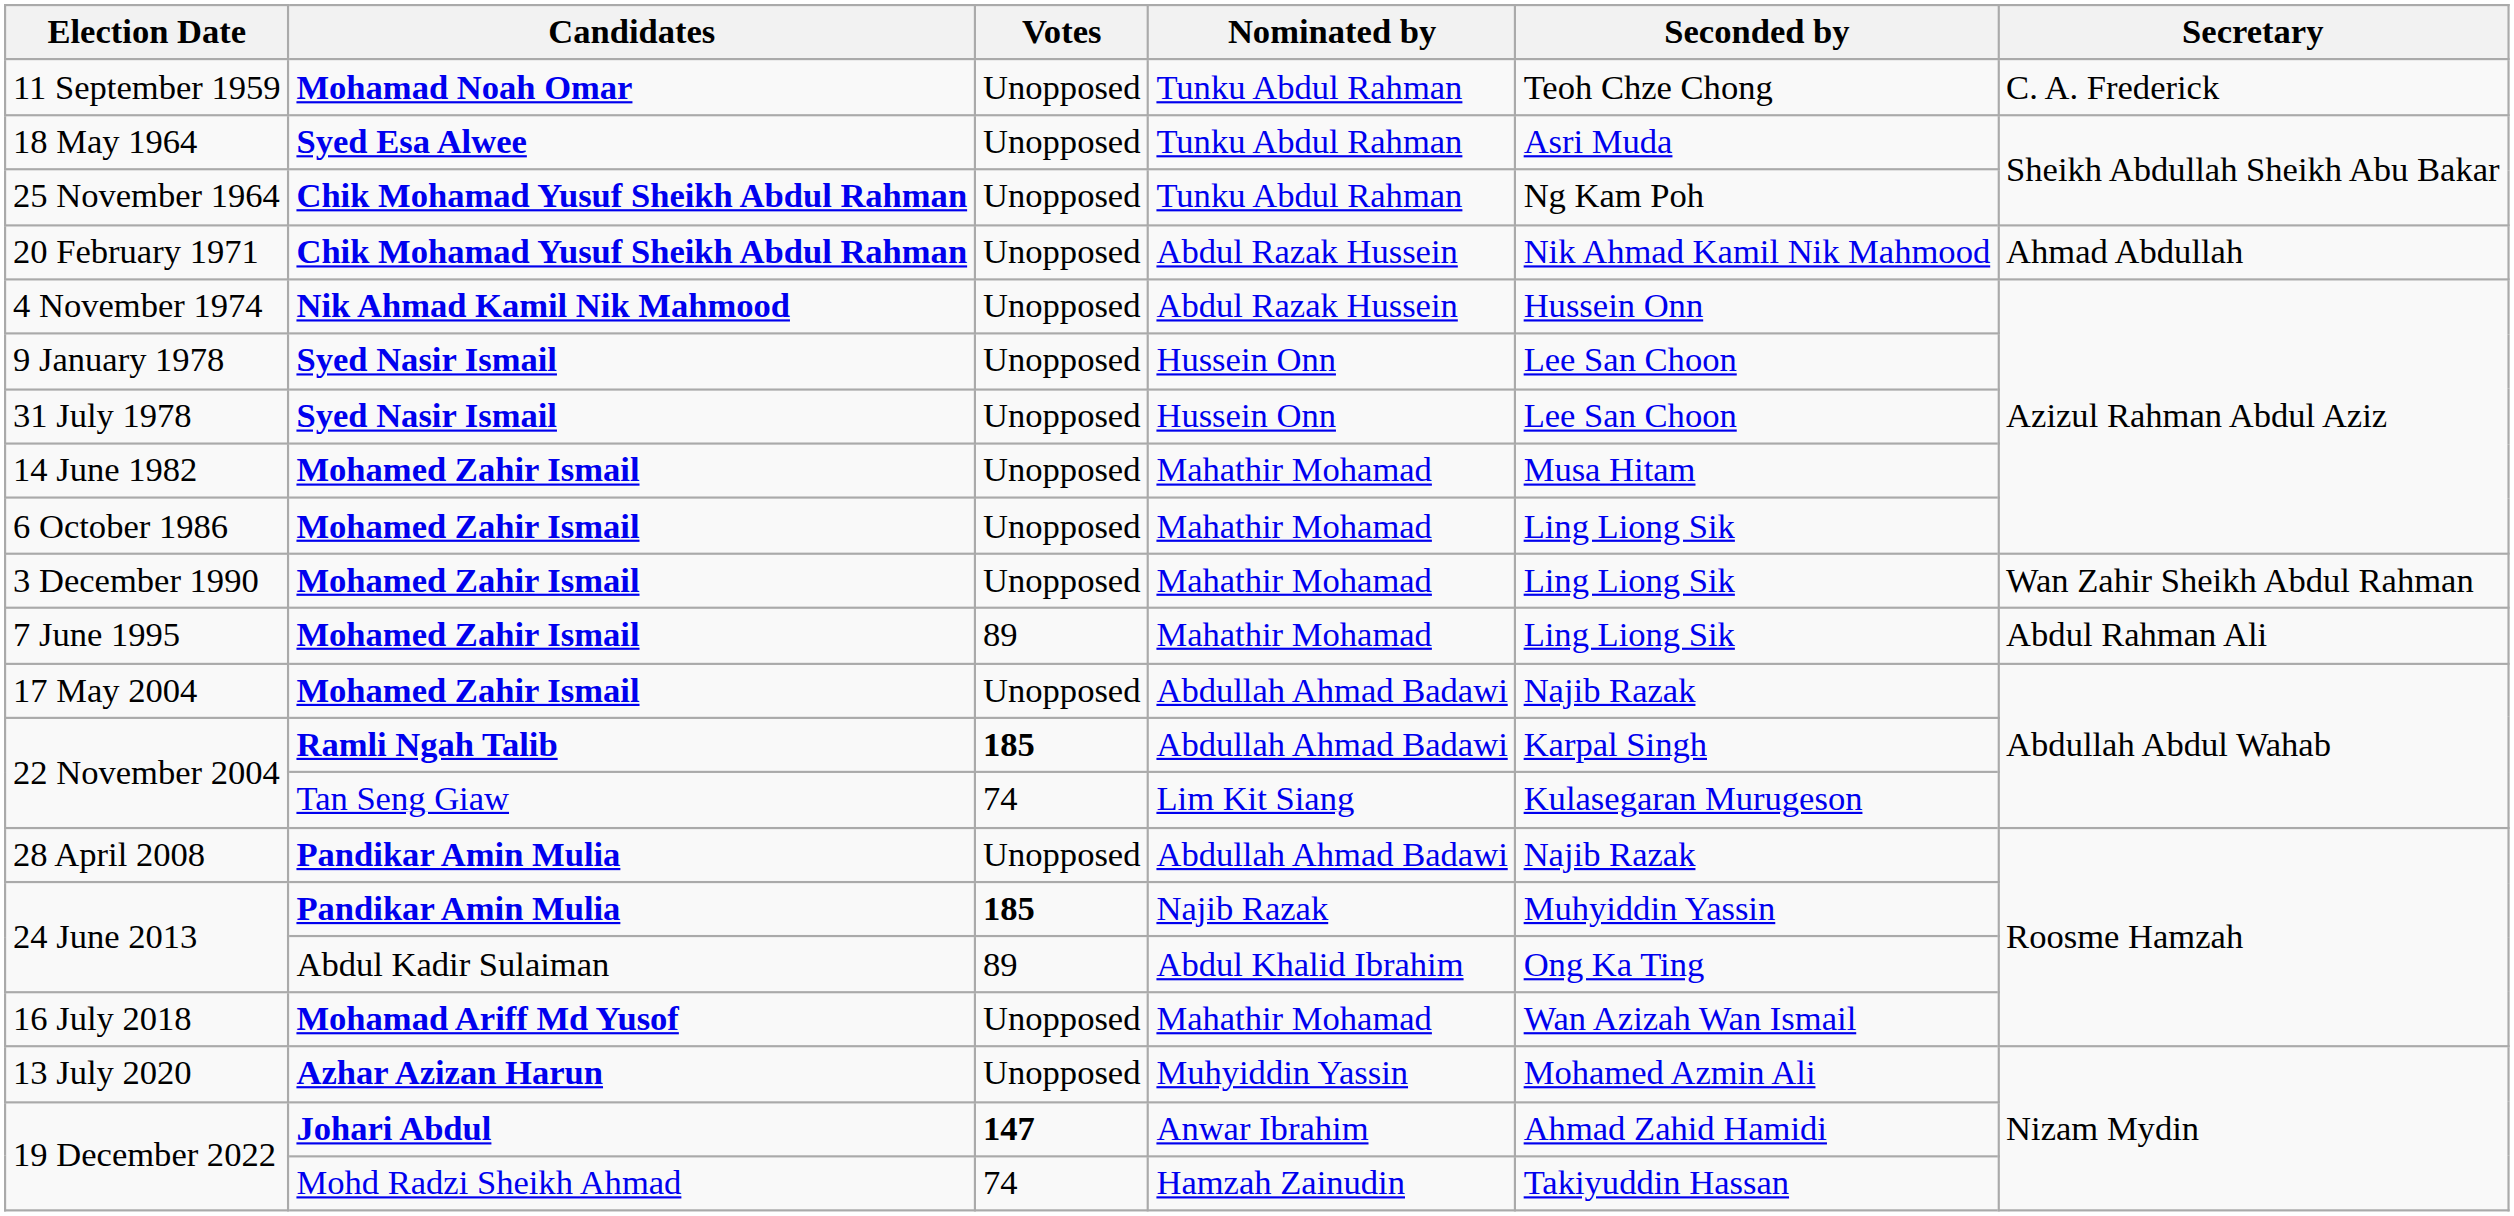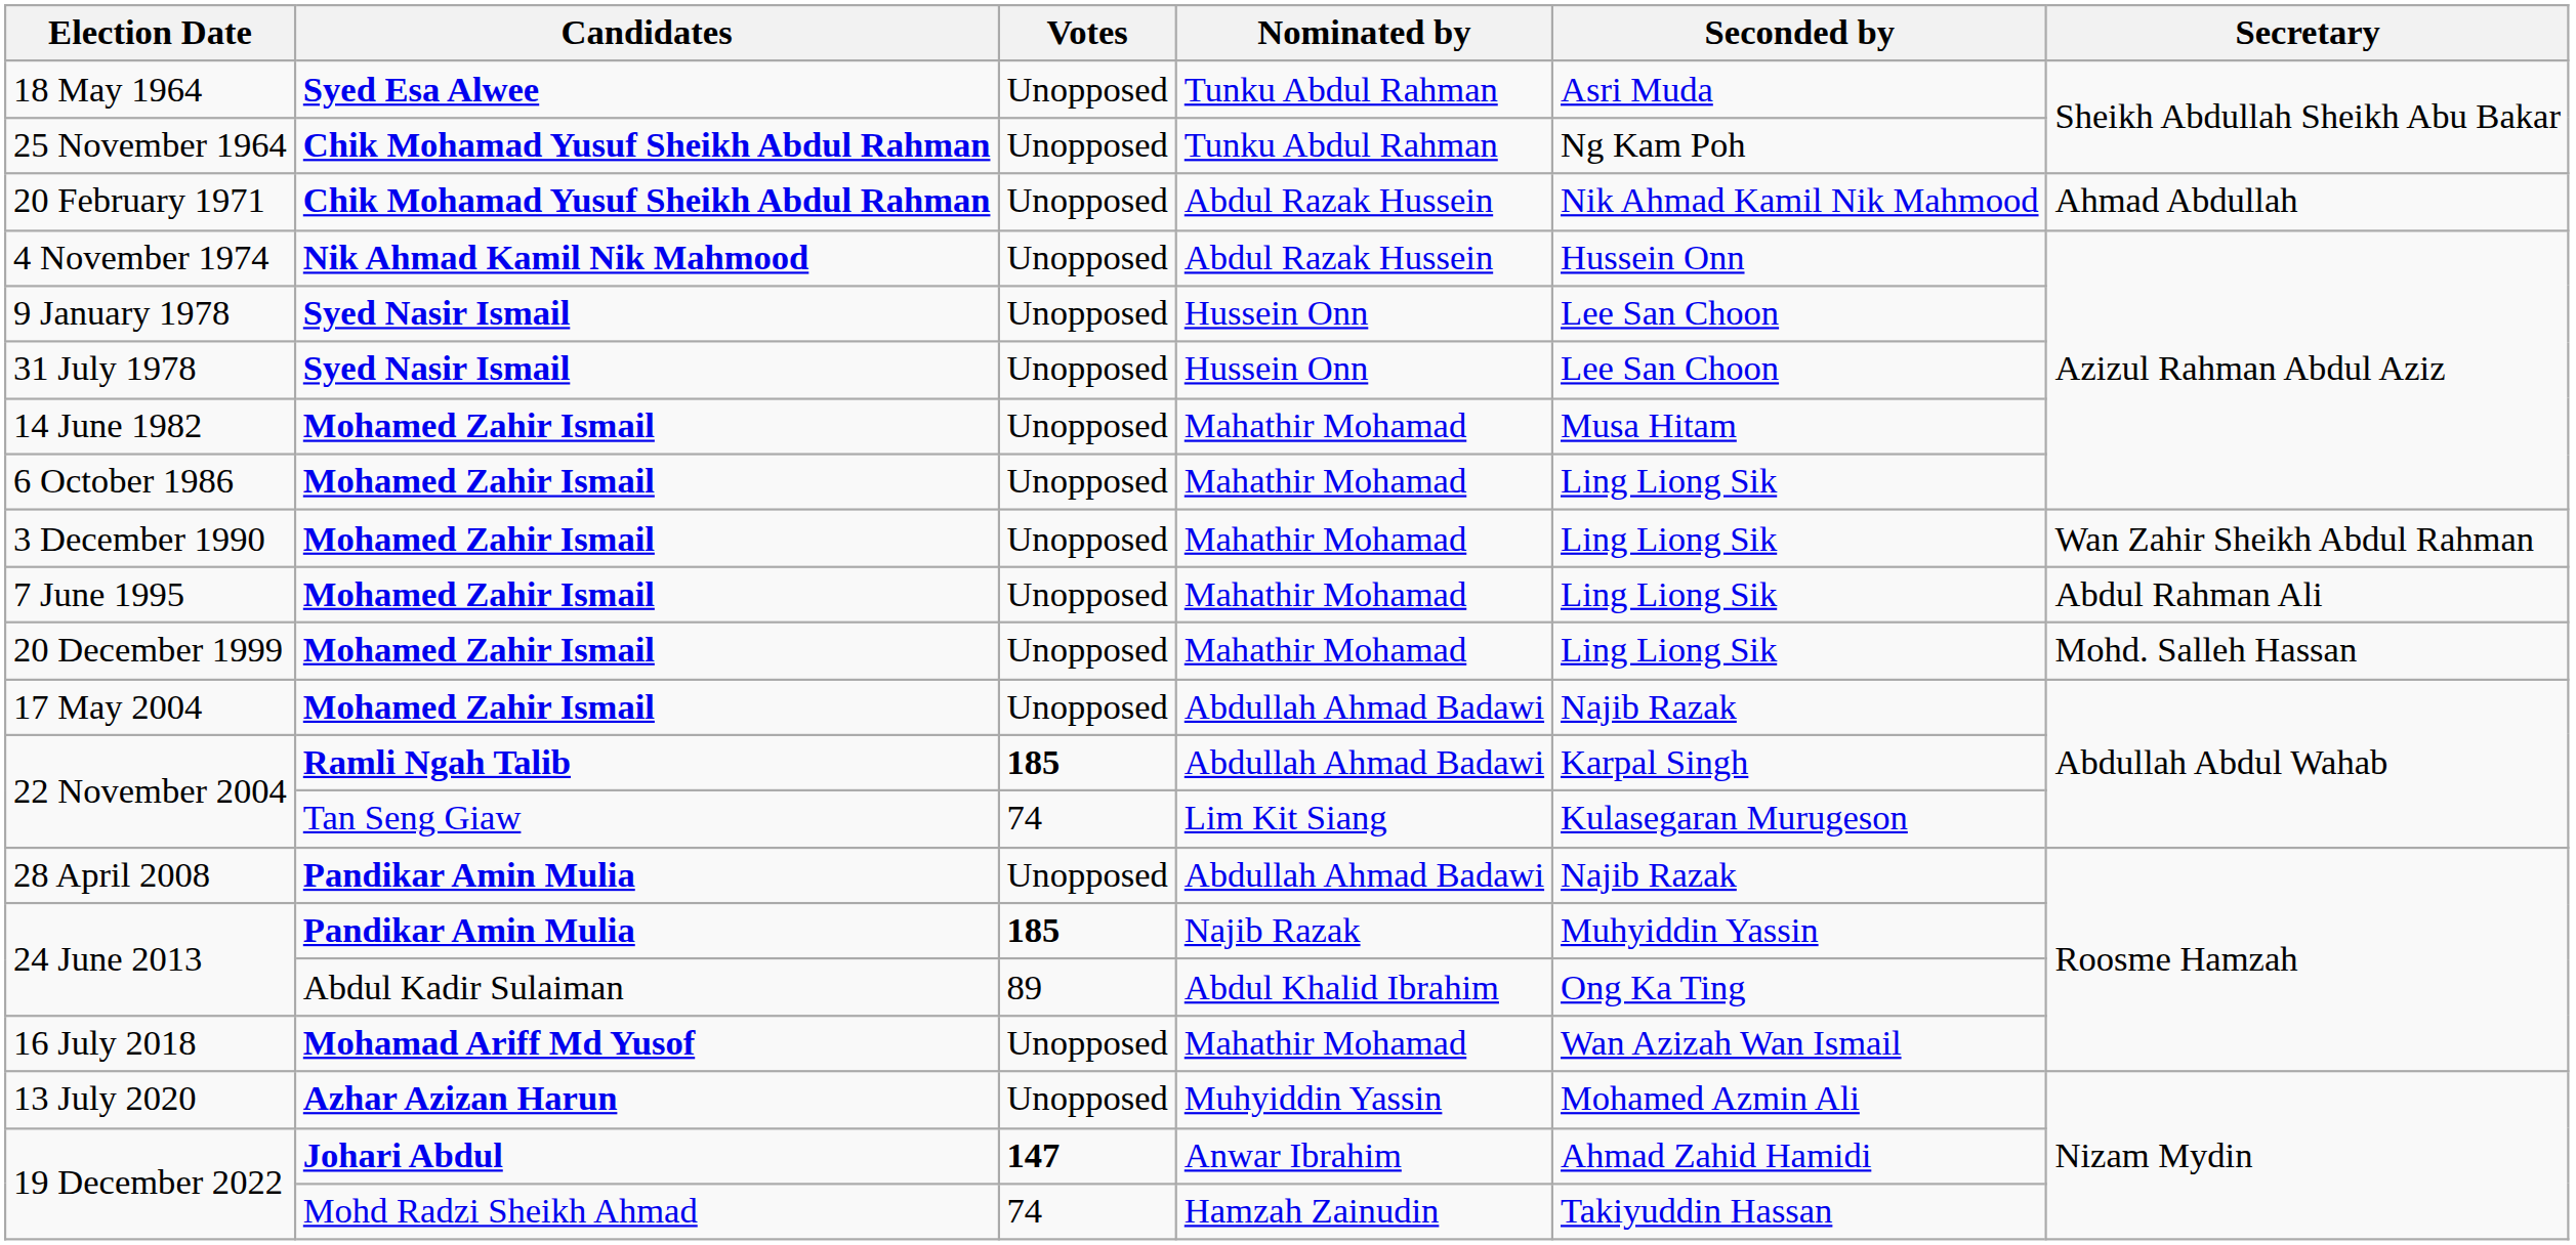- row: 11 September 1959 | Mohamad Noah Omar | Unopposed | Tunku Abdul Rahman | Teoh Chze Chong | C. A. Frederick
7 June 1995 | Votes: 89 -> Unopposed
+ row: 20 December 1999 | Mohamed Zahir Ismail | Unopposed | Mahathir Mohamad | Ling Liong Sik | Mohd. Salleh Hassan
